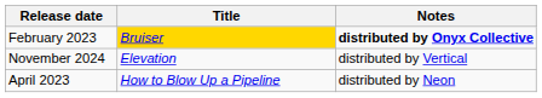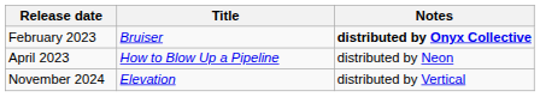February 2023 | Title: gold background -> no background
rows swapped: April 2023 <-> November 2024
